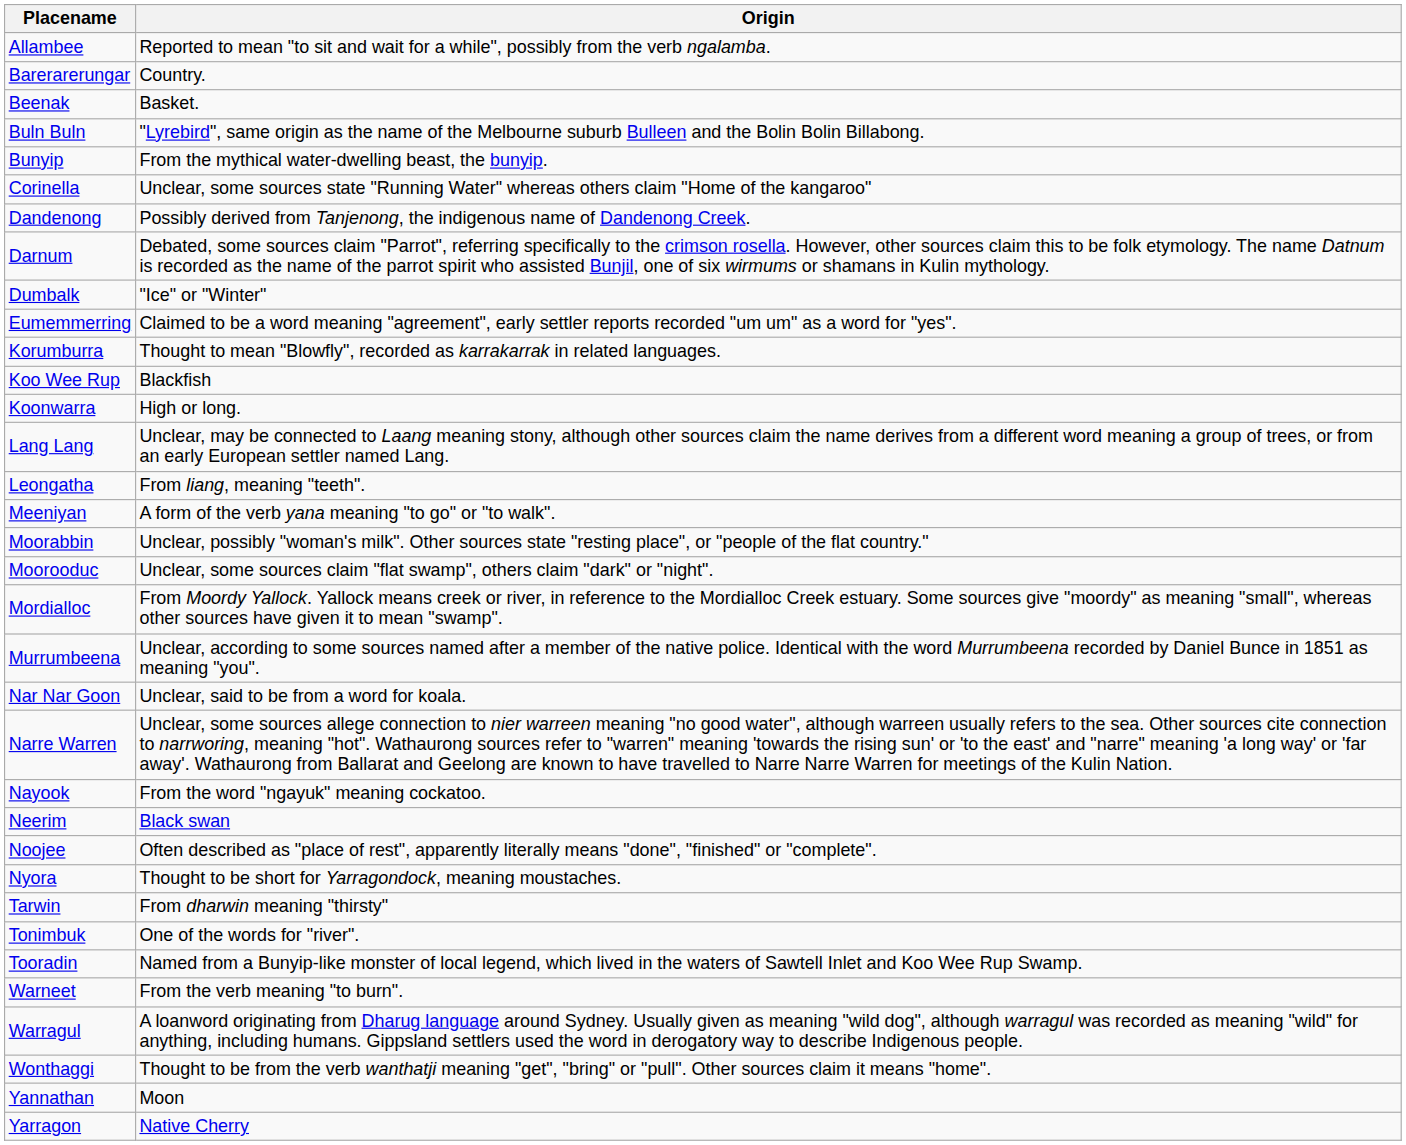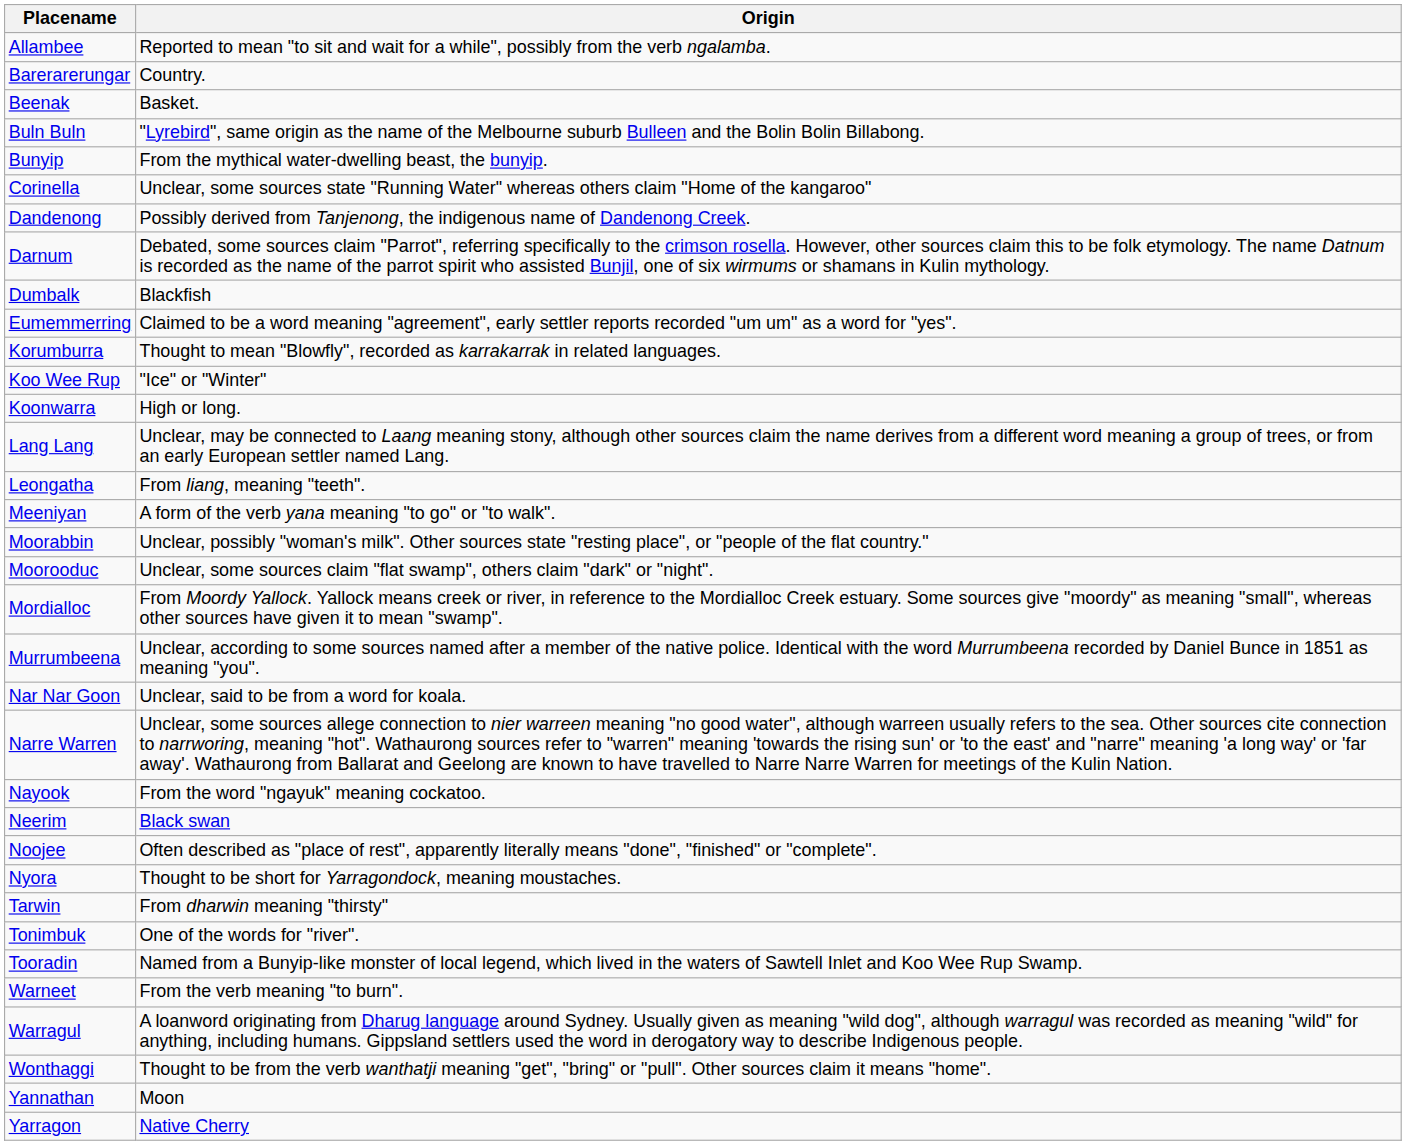Dumbalk | Origin: "Ice" or "Winter" -> Blackfish
Koo Wee Rup | Origin: Blackfish -> "Ice" or "Winter"
